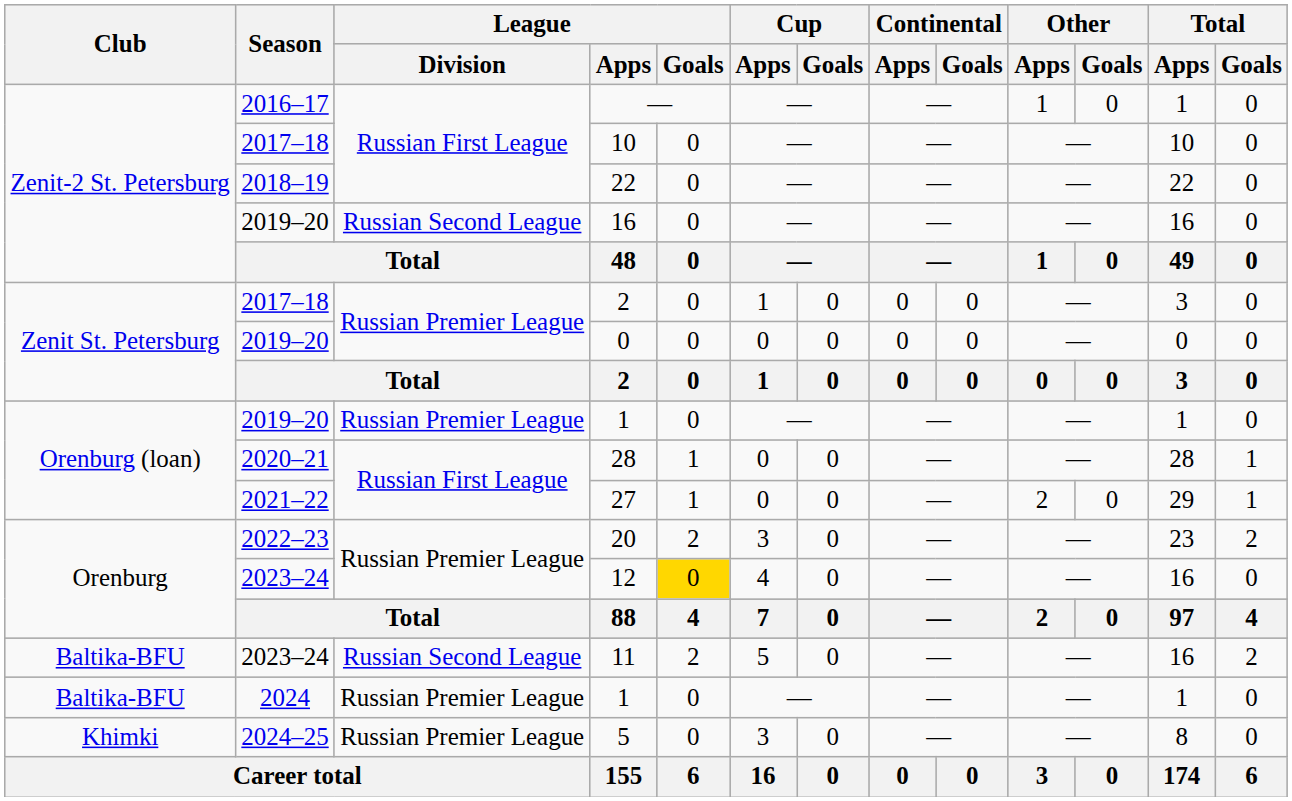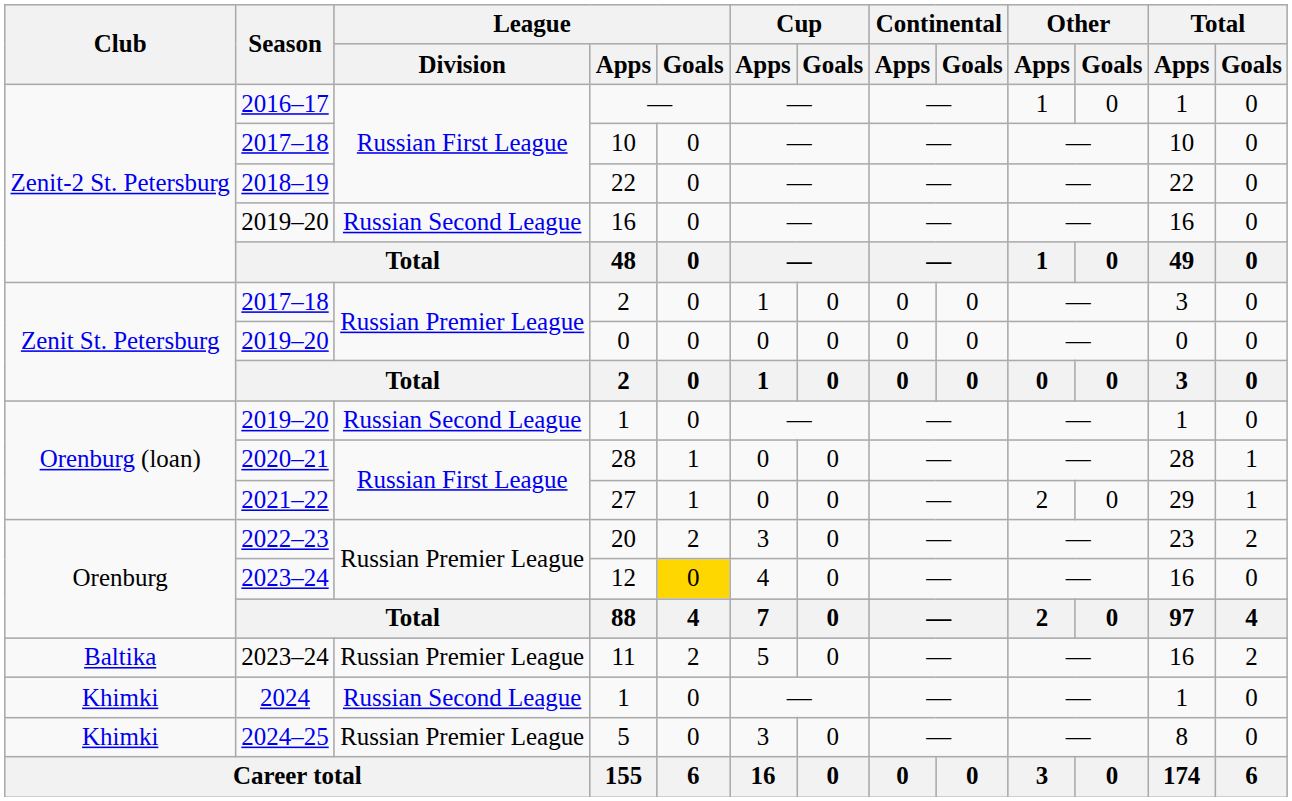2019–20 / 1 | League / Division: Russian Premier League -> Russian Second League
11 | Club: Baltika-BFU -> Baltika
11 | League / Division: Russian Second League -> Russian Premier League
2024 / 1 | Club: Baltika-BFU -> Khimki
2024 / 1 | League / Division: Russian Premier League -> Russian Second League
